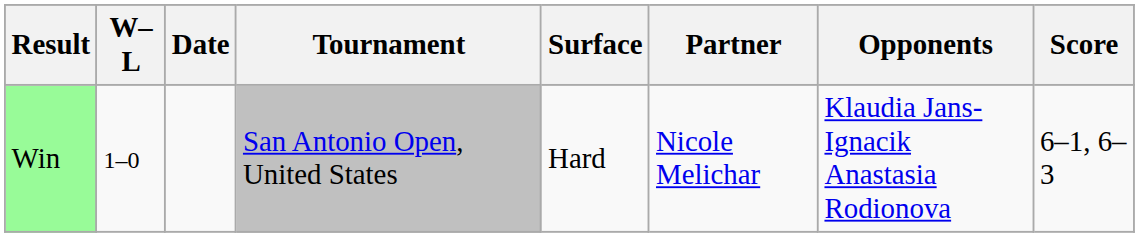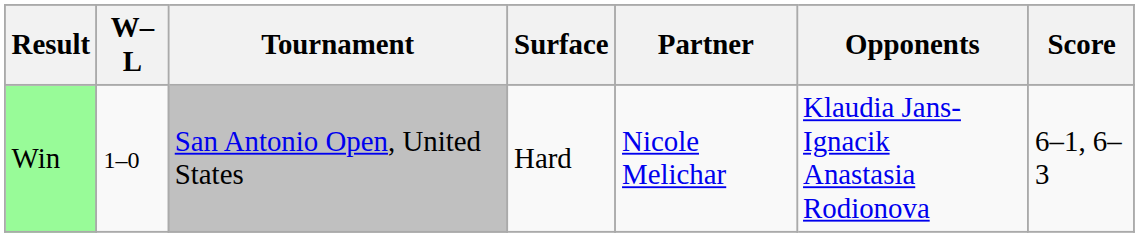- column: Date
